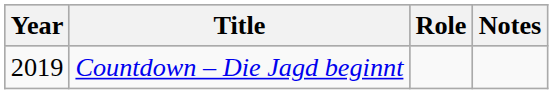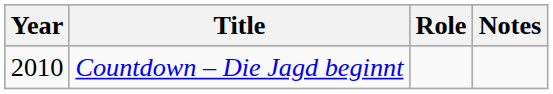Countdown – Die Jagd beginnt | Year: 2019 -> 2010
